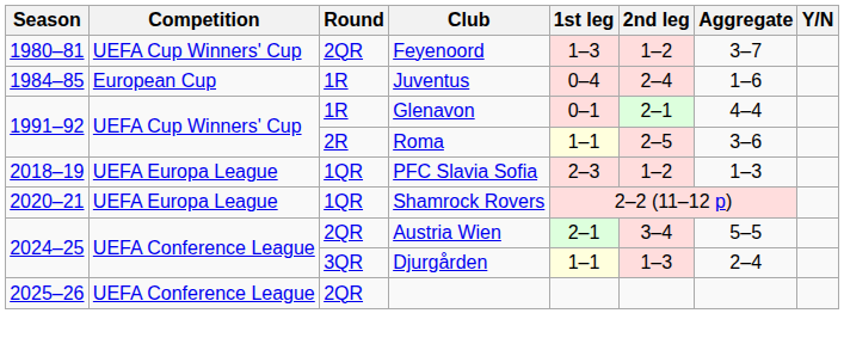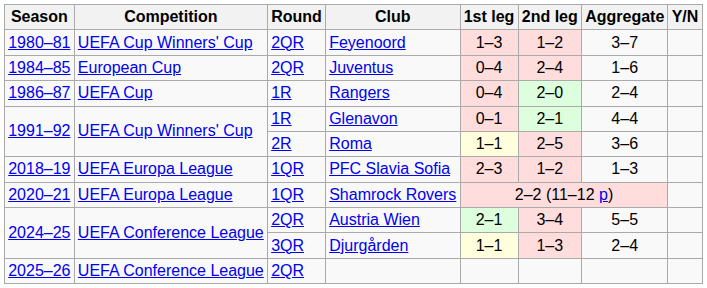Juventus | Round: 1R -> 2QR
+ row: 1986–87 | UEFA Cup | 1R | Rangers | 0–4 | 2–0 | 2–4
